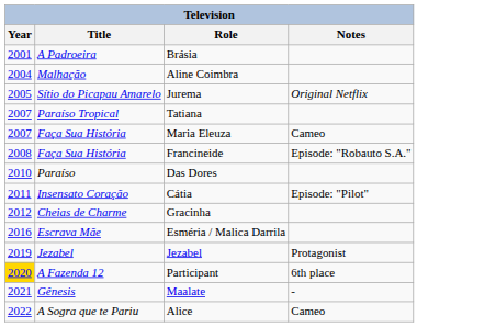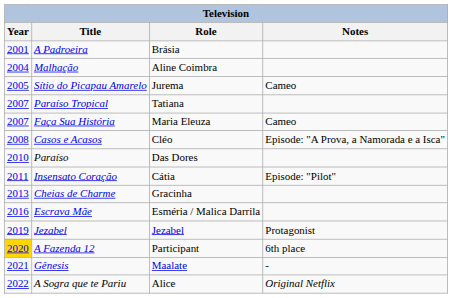Jurema | Notes: Original Netflix -> Cameo
- row: 2008 | Faça Sua História | Francineide | Episode: "Robauto S.A."
+ row: 2008 | Casos e Acasos | Cléo | Episode: "A Prova, a Namorada e a Isca"
Gracinha | Year: 2012 -> 2013
Alice | Notes: Cameo -> Original Netflix
